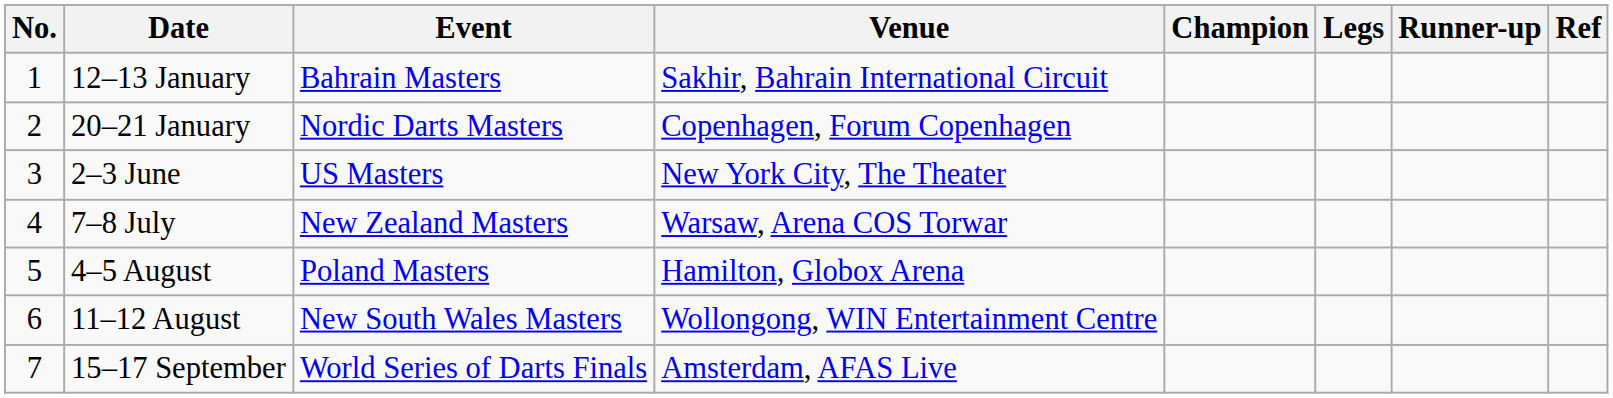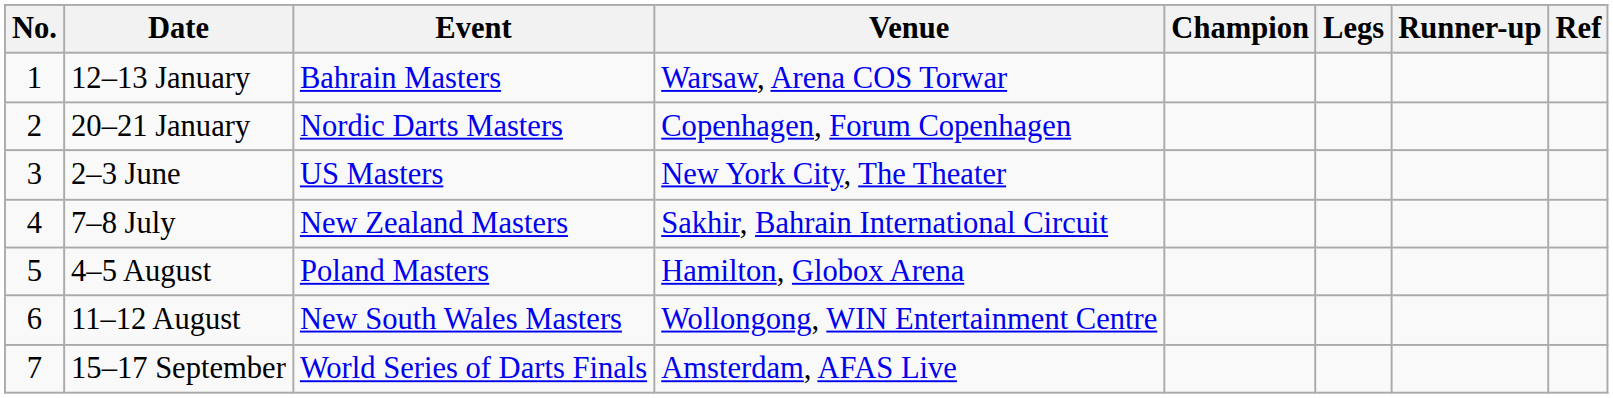12–13 January | Venue: Sakhir, Bahrain International Circuit -> Warsaw, Arena COS Torwar
7–8 July | Venue: Warsaw, Arena COS Torwar -> Sakhir, Bahrain International Circuit
